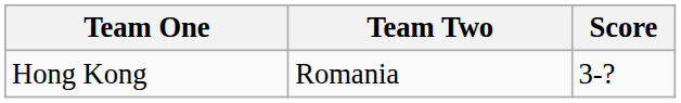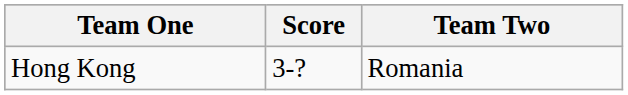columns swapped: Team Two <-> Score
